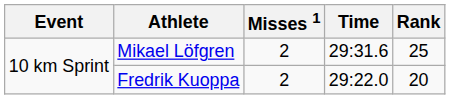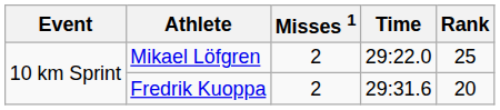Mikael Löfgren | Time: 29:31.6 -> 29:22.0
Fredrik Kuoppa | Time: 29:22.0 -> 29:31.6
